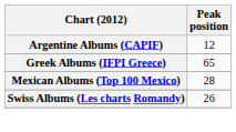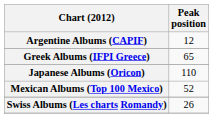+ row: Japanese Albums (Oricon) | 110
Mexican Albums (Top 100 Mexico) | Peak position: 28 -> 52
